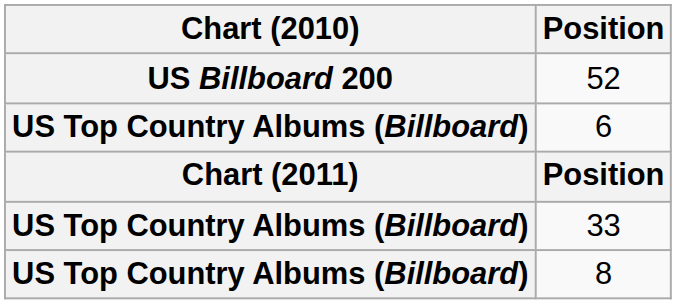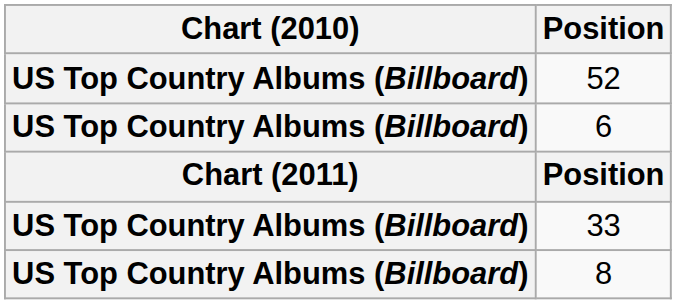52 | Chart (2010): US Billboard 200 -> US Top Country Albums (Billboard)
